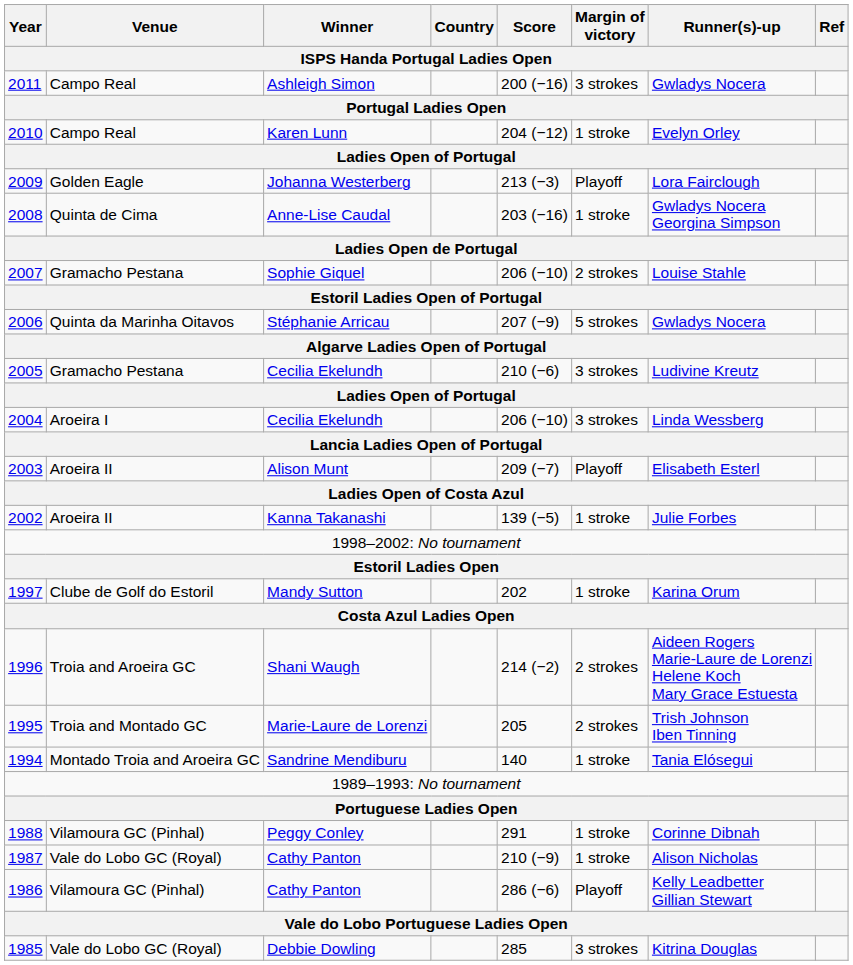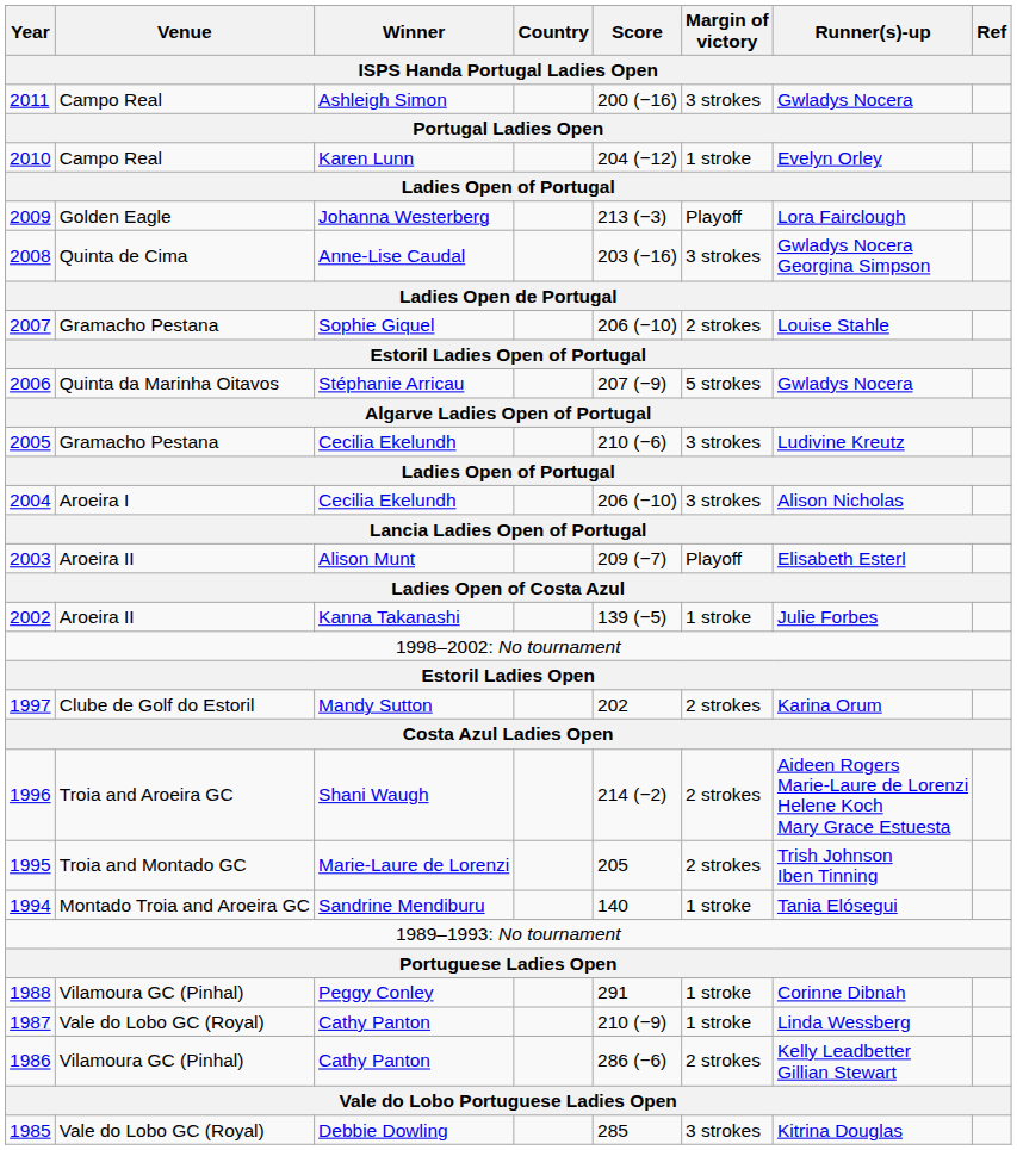Anne-Lise Caudal | Margin of victory: 1 stroke -> 3 strokes
2004 / Cecilia Ekelundh | Runner(s)-up: Linda Wessberg -> Alison Nicholas
Mandy Sutton | Margin of victory: 1 stroke -> 2 strokes
1987 / Cathy Panton | Runner(s)-up: Alison Nicholas -> Linda Wessberg
1986 / Cathy Panton | Margin of victory: Playoff -> 2 strokes
